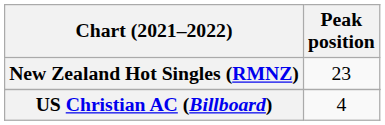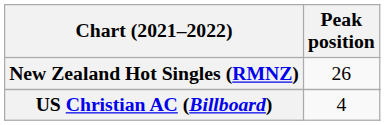New Zealand Hot Singles (RMNZ) | Peak position: 23 -> 26
